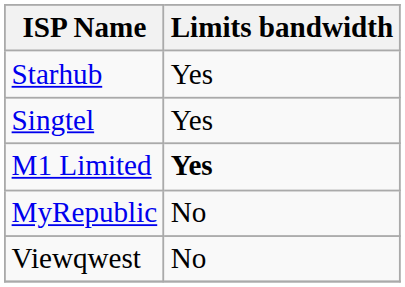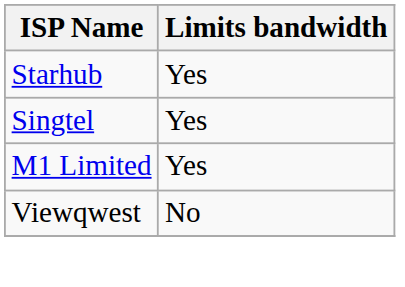M1 Limited | Limits bandwidth: bold -> normal
- row: MyRepublic | No
